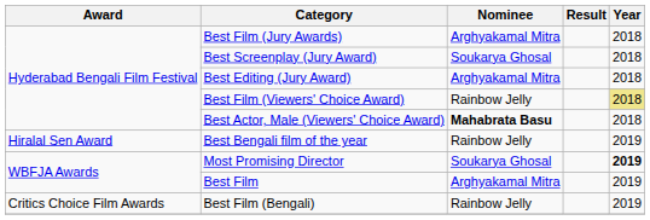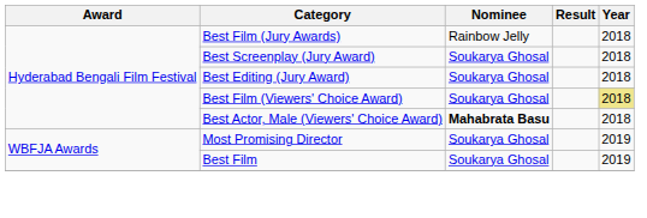Best Film (Jury Awards) | Nominee: Arghyakamal Mitra -> Rainbow Jelly
Best Editing (Jury Award) | Nominee: Arghyakamal Mitra -> Soukarya Ghosal
Best Film (Viewers' Choice Award) | Nominee: Rainbow Jelly -> Soukarya Ghosal
- row: Hiralal Sen Award | Best Bengali film of the year | Rainbow Jelly | 2019
Most Promising Director | Year: bold -> normal
Best Film | Nominee: Arghyakamal Mitra -> Soukarya Ghosal
- row: Critics Choice Film Awards | Best Film (Bengali) | Rainbow Jelly | 2019
